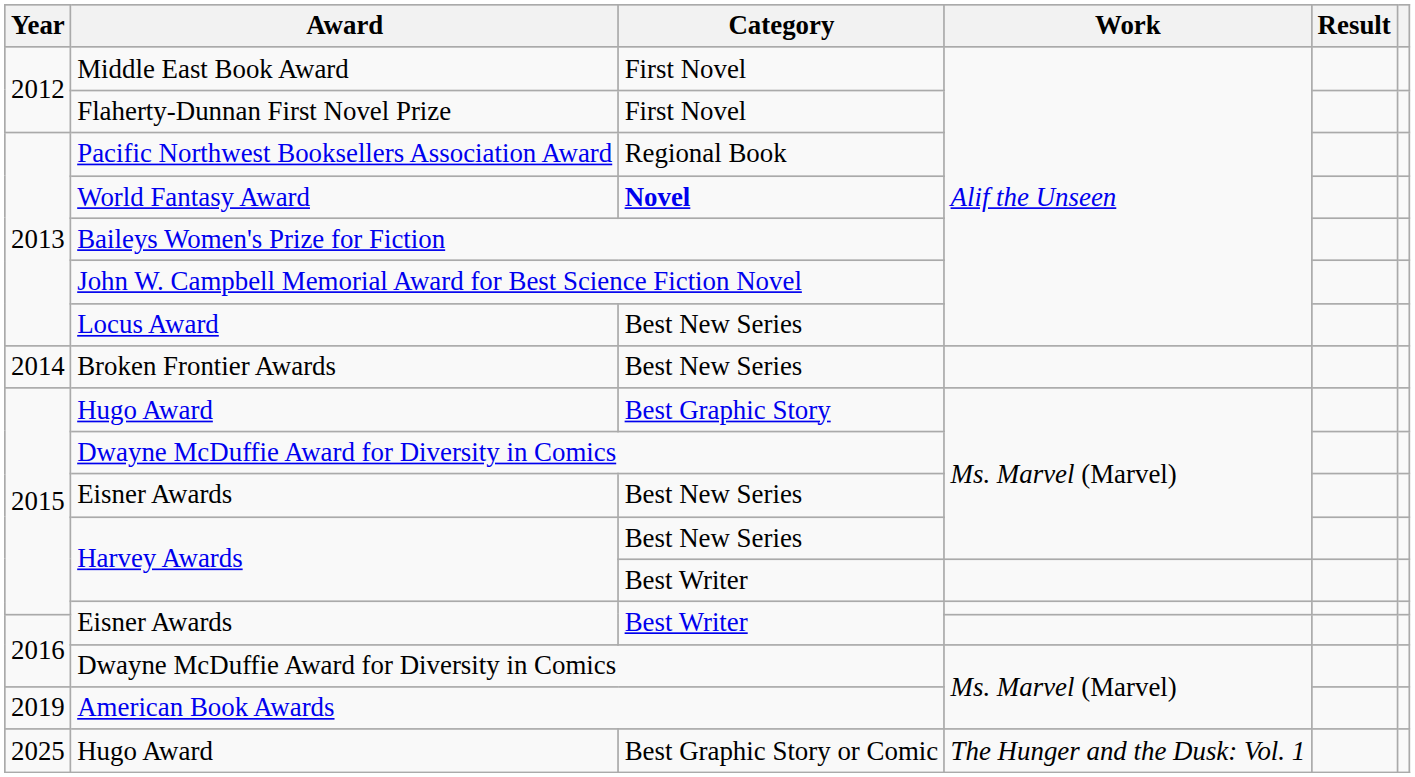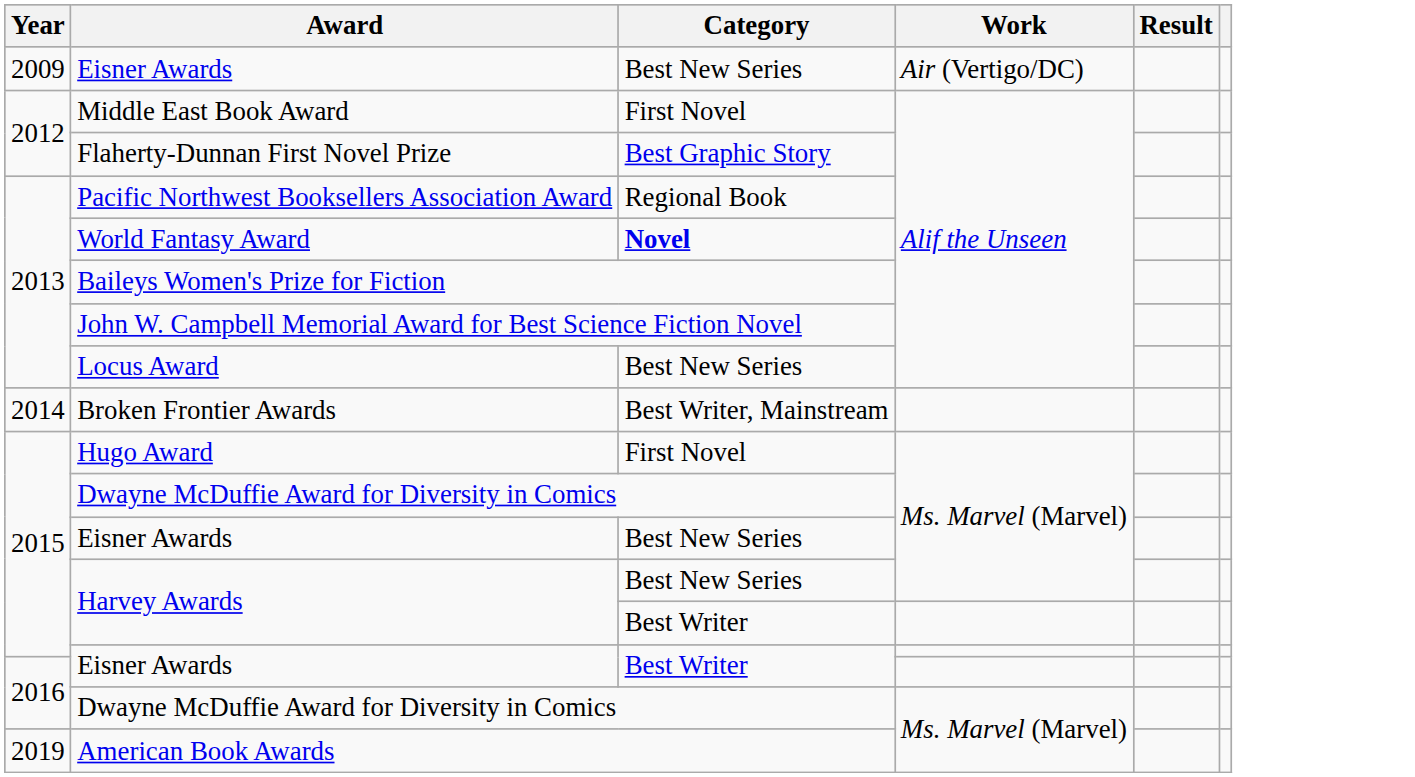+ row: 2009 | Eisner Awards | Best New Series | Air (Vertigo/DC)
Flaherty-Dunnan First Novel Prize | Category: First Novel -> Best Graphic Story
Broken Frontier Awards | Category: Best New Series -> Best Writer, Mainstream
2015 / Hugo Award | Category: Best Graphic Story -> First Novel
- row: 2025 | Hugo Award | Best Graphic Story or Comic | The Hunger and the Dusk: Vol. 1
